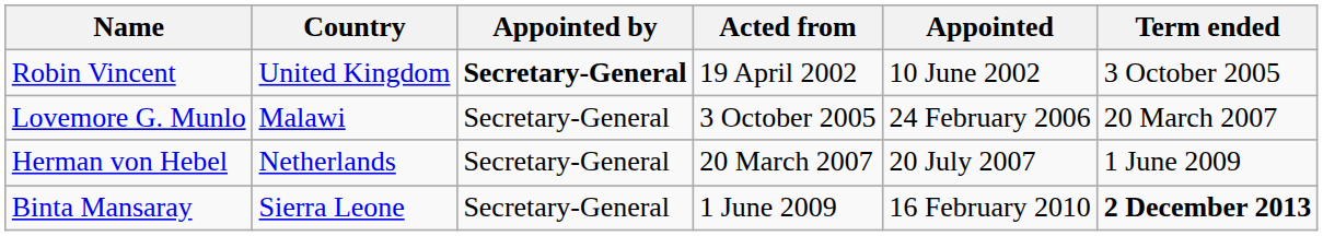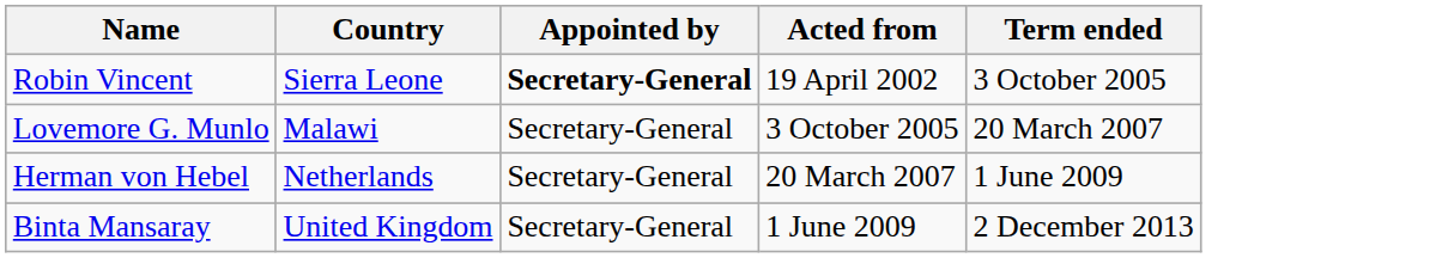- column: Appointed | 10 June 2002 | 24 February 2006 | 20 July 2007 | 16 February 2010
Robin Vincent | Country: United Kingdom -> Sierra Leone
Binta Mansaray | Country: Sierra Leone -> United Kingdom
Binta Mansaray | Term ended: bold -> normal
